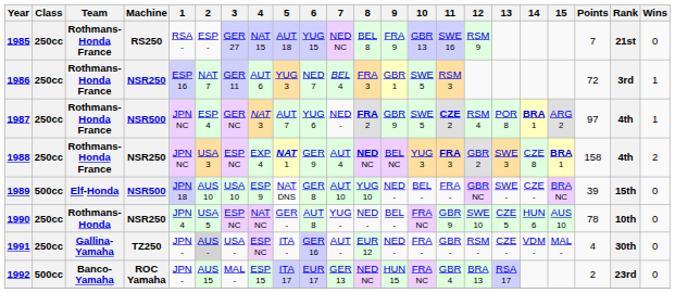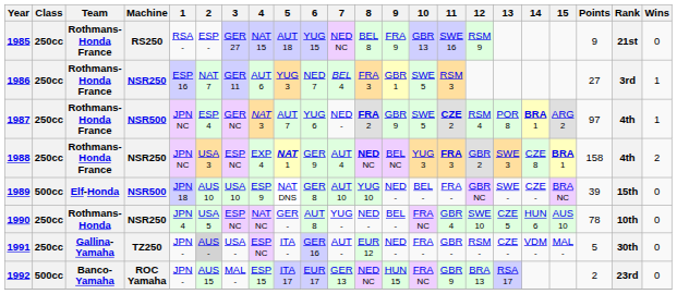1985 | Points: 7 -> 9
1986 | Points: 72 -> 27
1990 | 11: GBR 9 -> GBR 4
1991 | Points: 4 -> 5
1992 | 11: GBR 4 -> GBR 9
